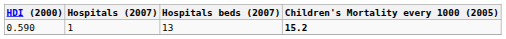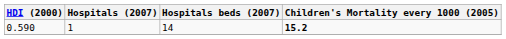0.590 | Hospitals beds (2007): 13 -> 14
